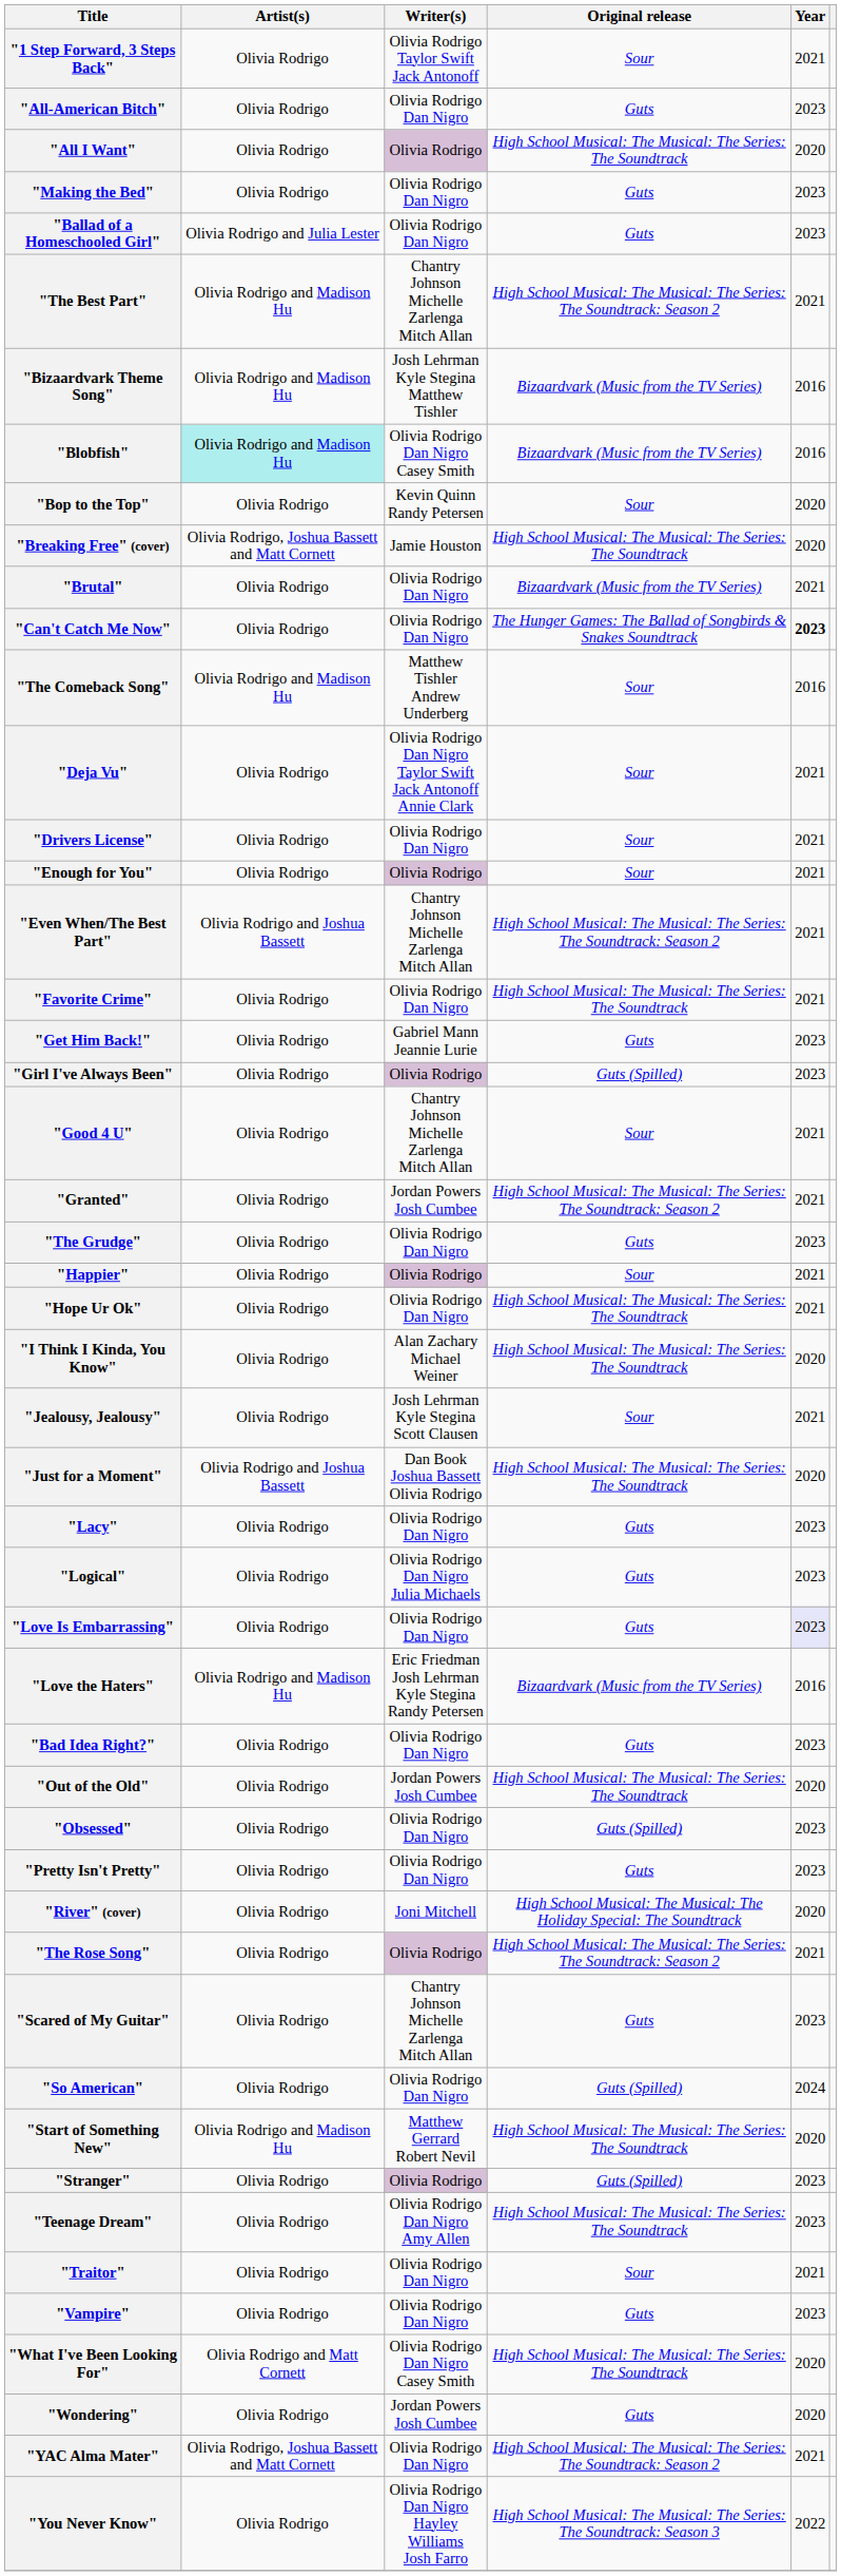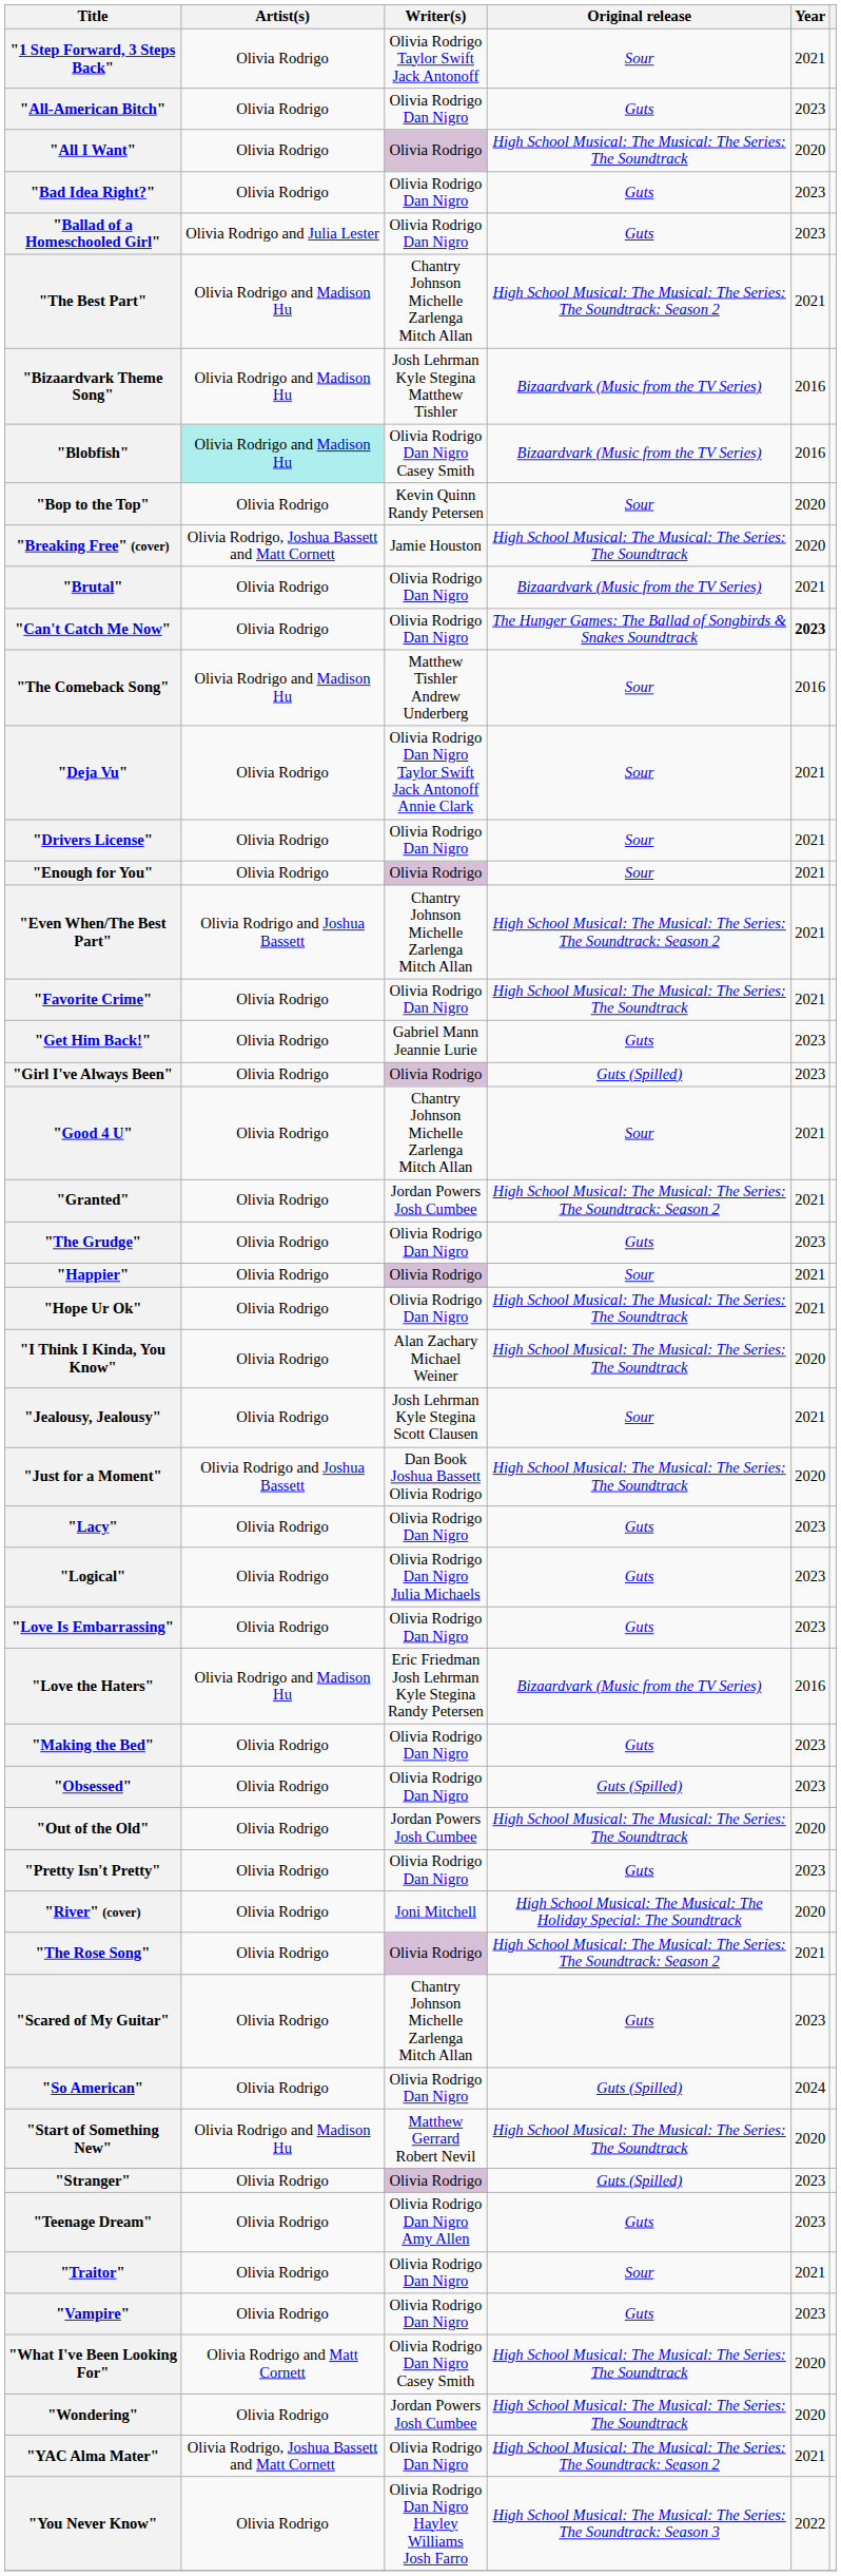rows swapped: "Bad Idea Right?" <-> "Making the Bed"
"Love Is Embarrassing" | Year: lavender background -> no background
rows swapped: "Obsessed" <-> "Out of the Old"
"Teenage Dream" | Original release: High School Musical: The Musical: The Series: The Soundtrack -> Guts
"Wondering" | Original release: Guts -> High School Musical: The Musical: The Series: The Soundtrack
